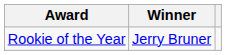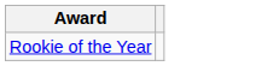- column: Winner | Jerry Bruner
